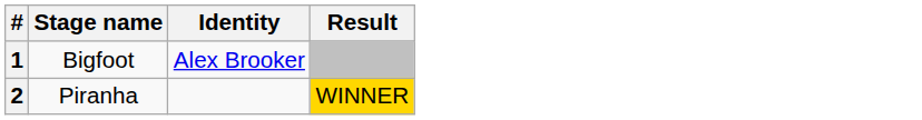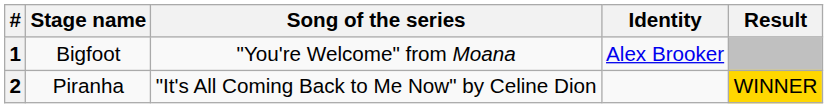+ column: Song of the series | "You're Welcome" from Moana | "It's All Coming Back to Me Now" by Celine Dion
